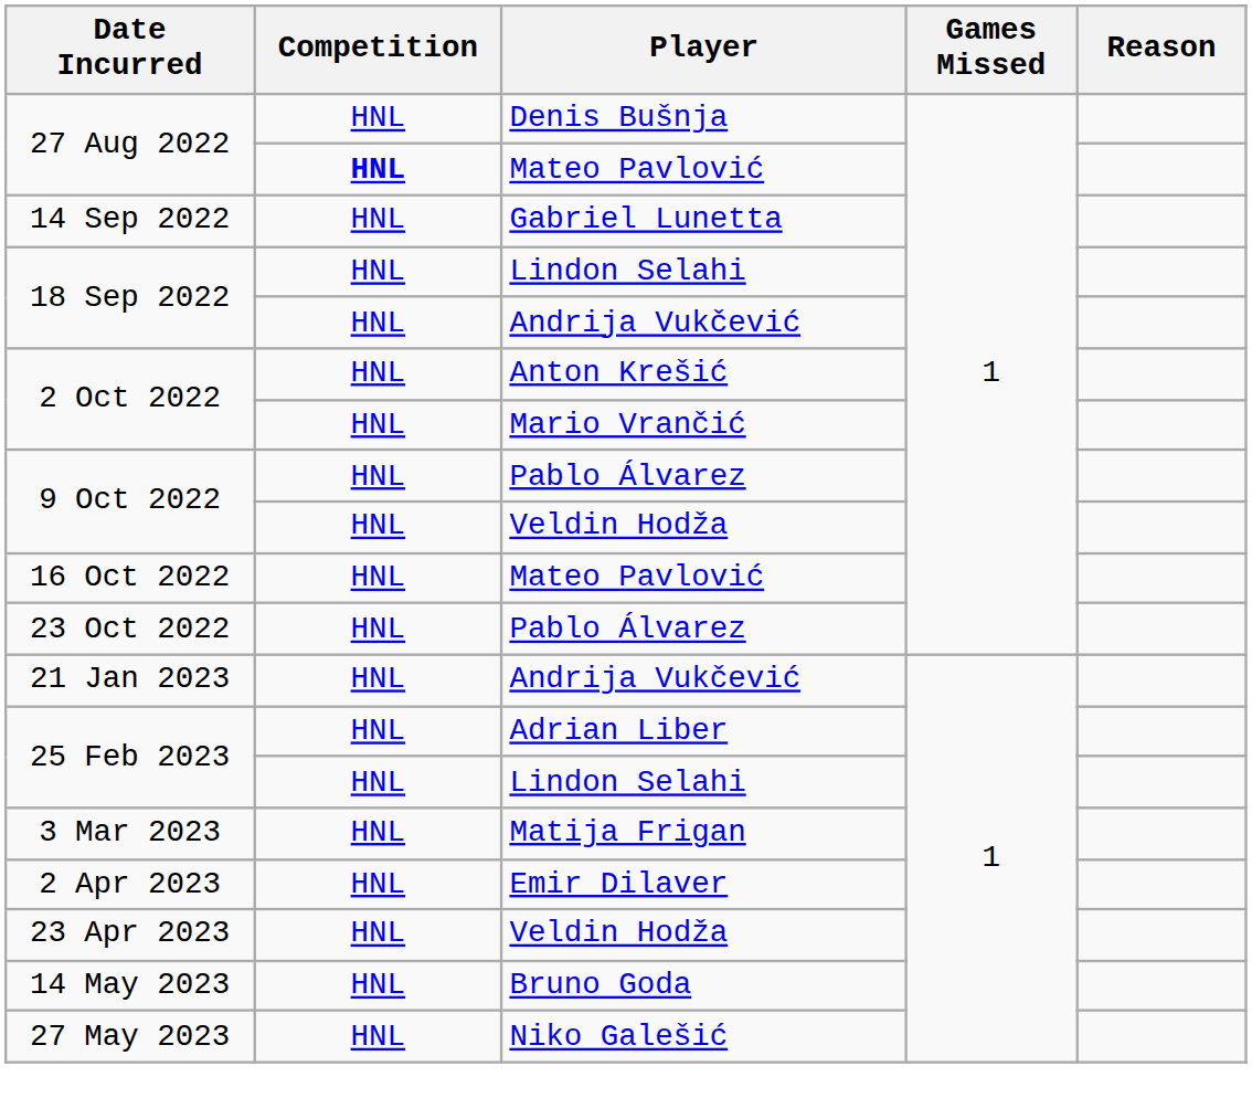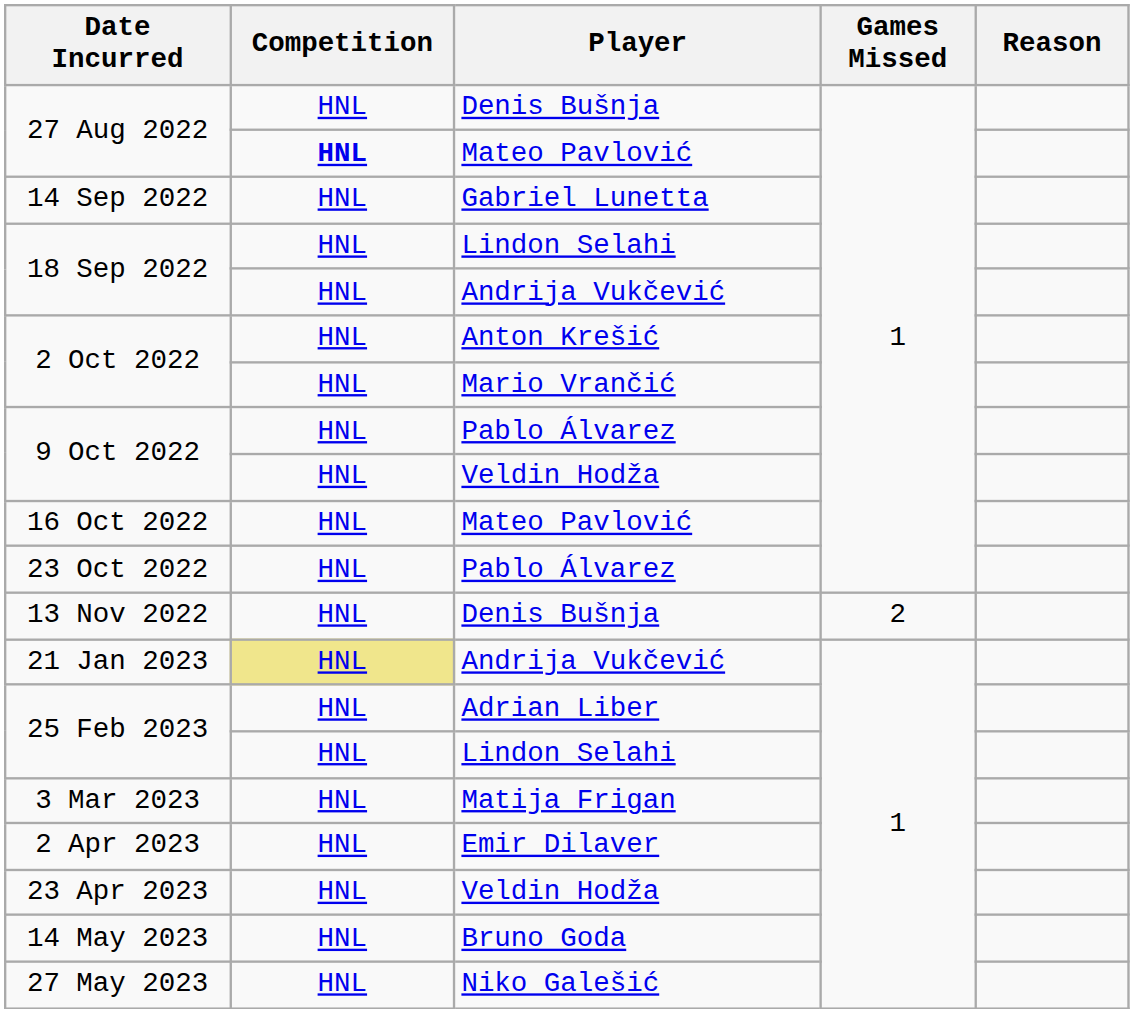+ row: 13 Nov 2022 | HNL | Denis Bušnja | 2
21 Jan 2023 | Competition: no background -> khaki background
